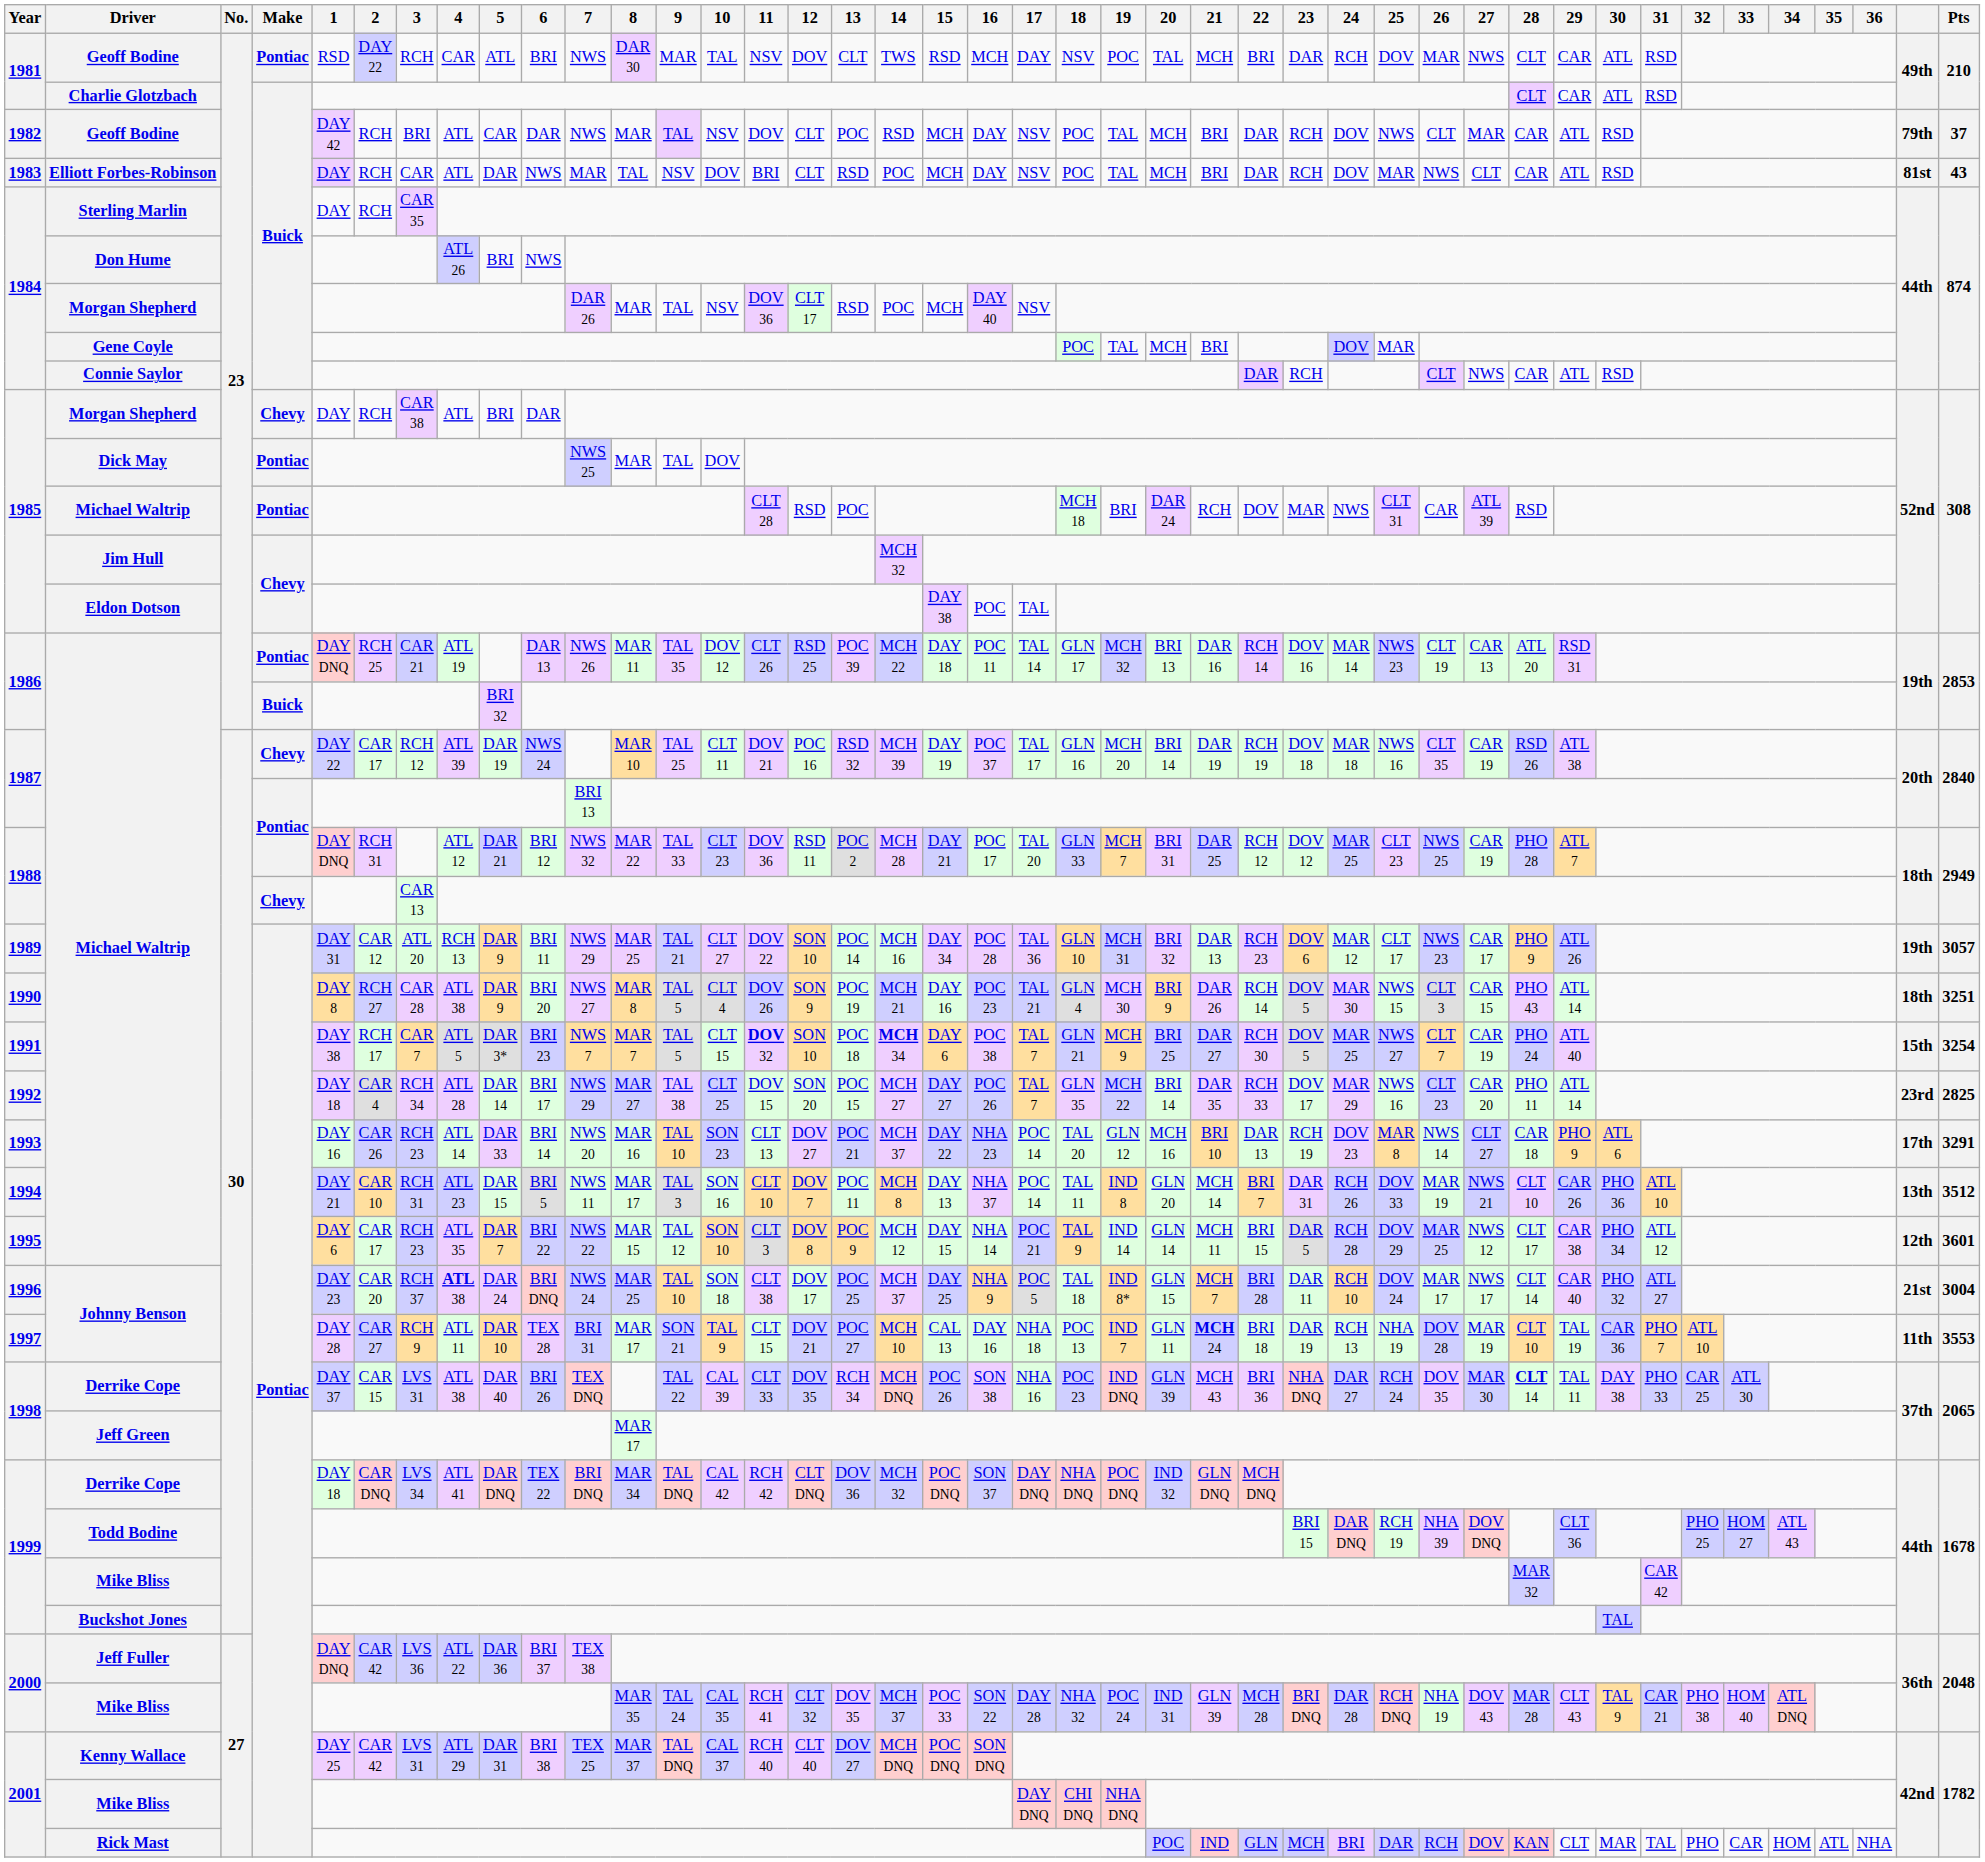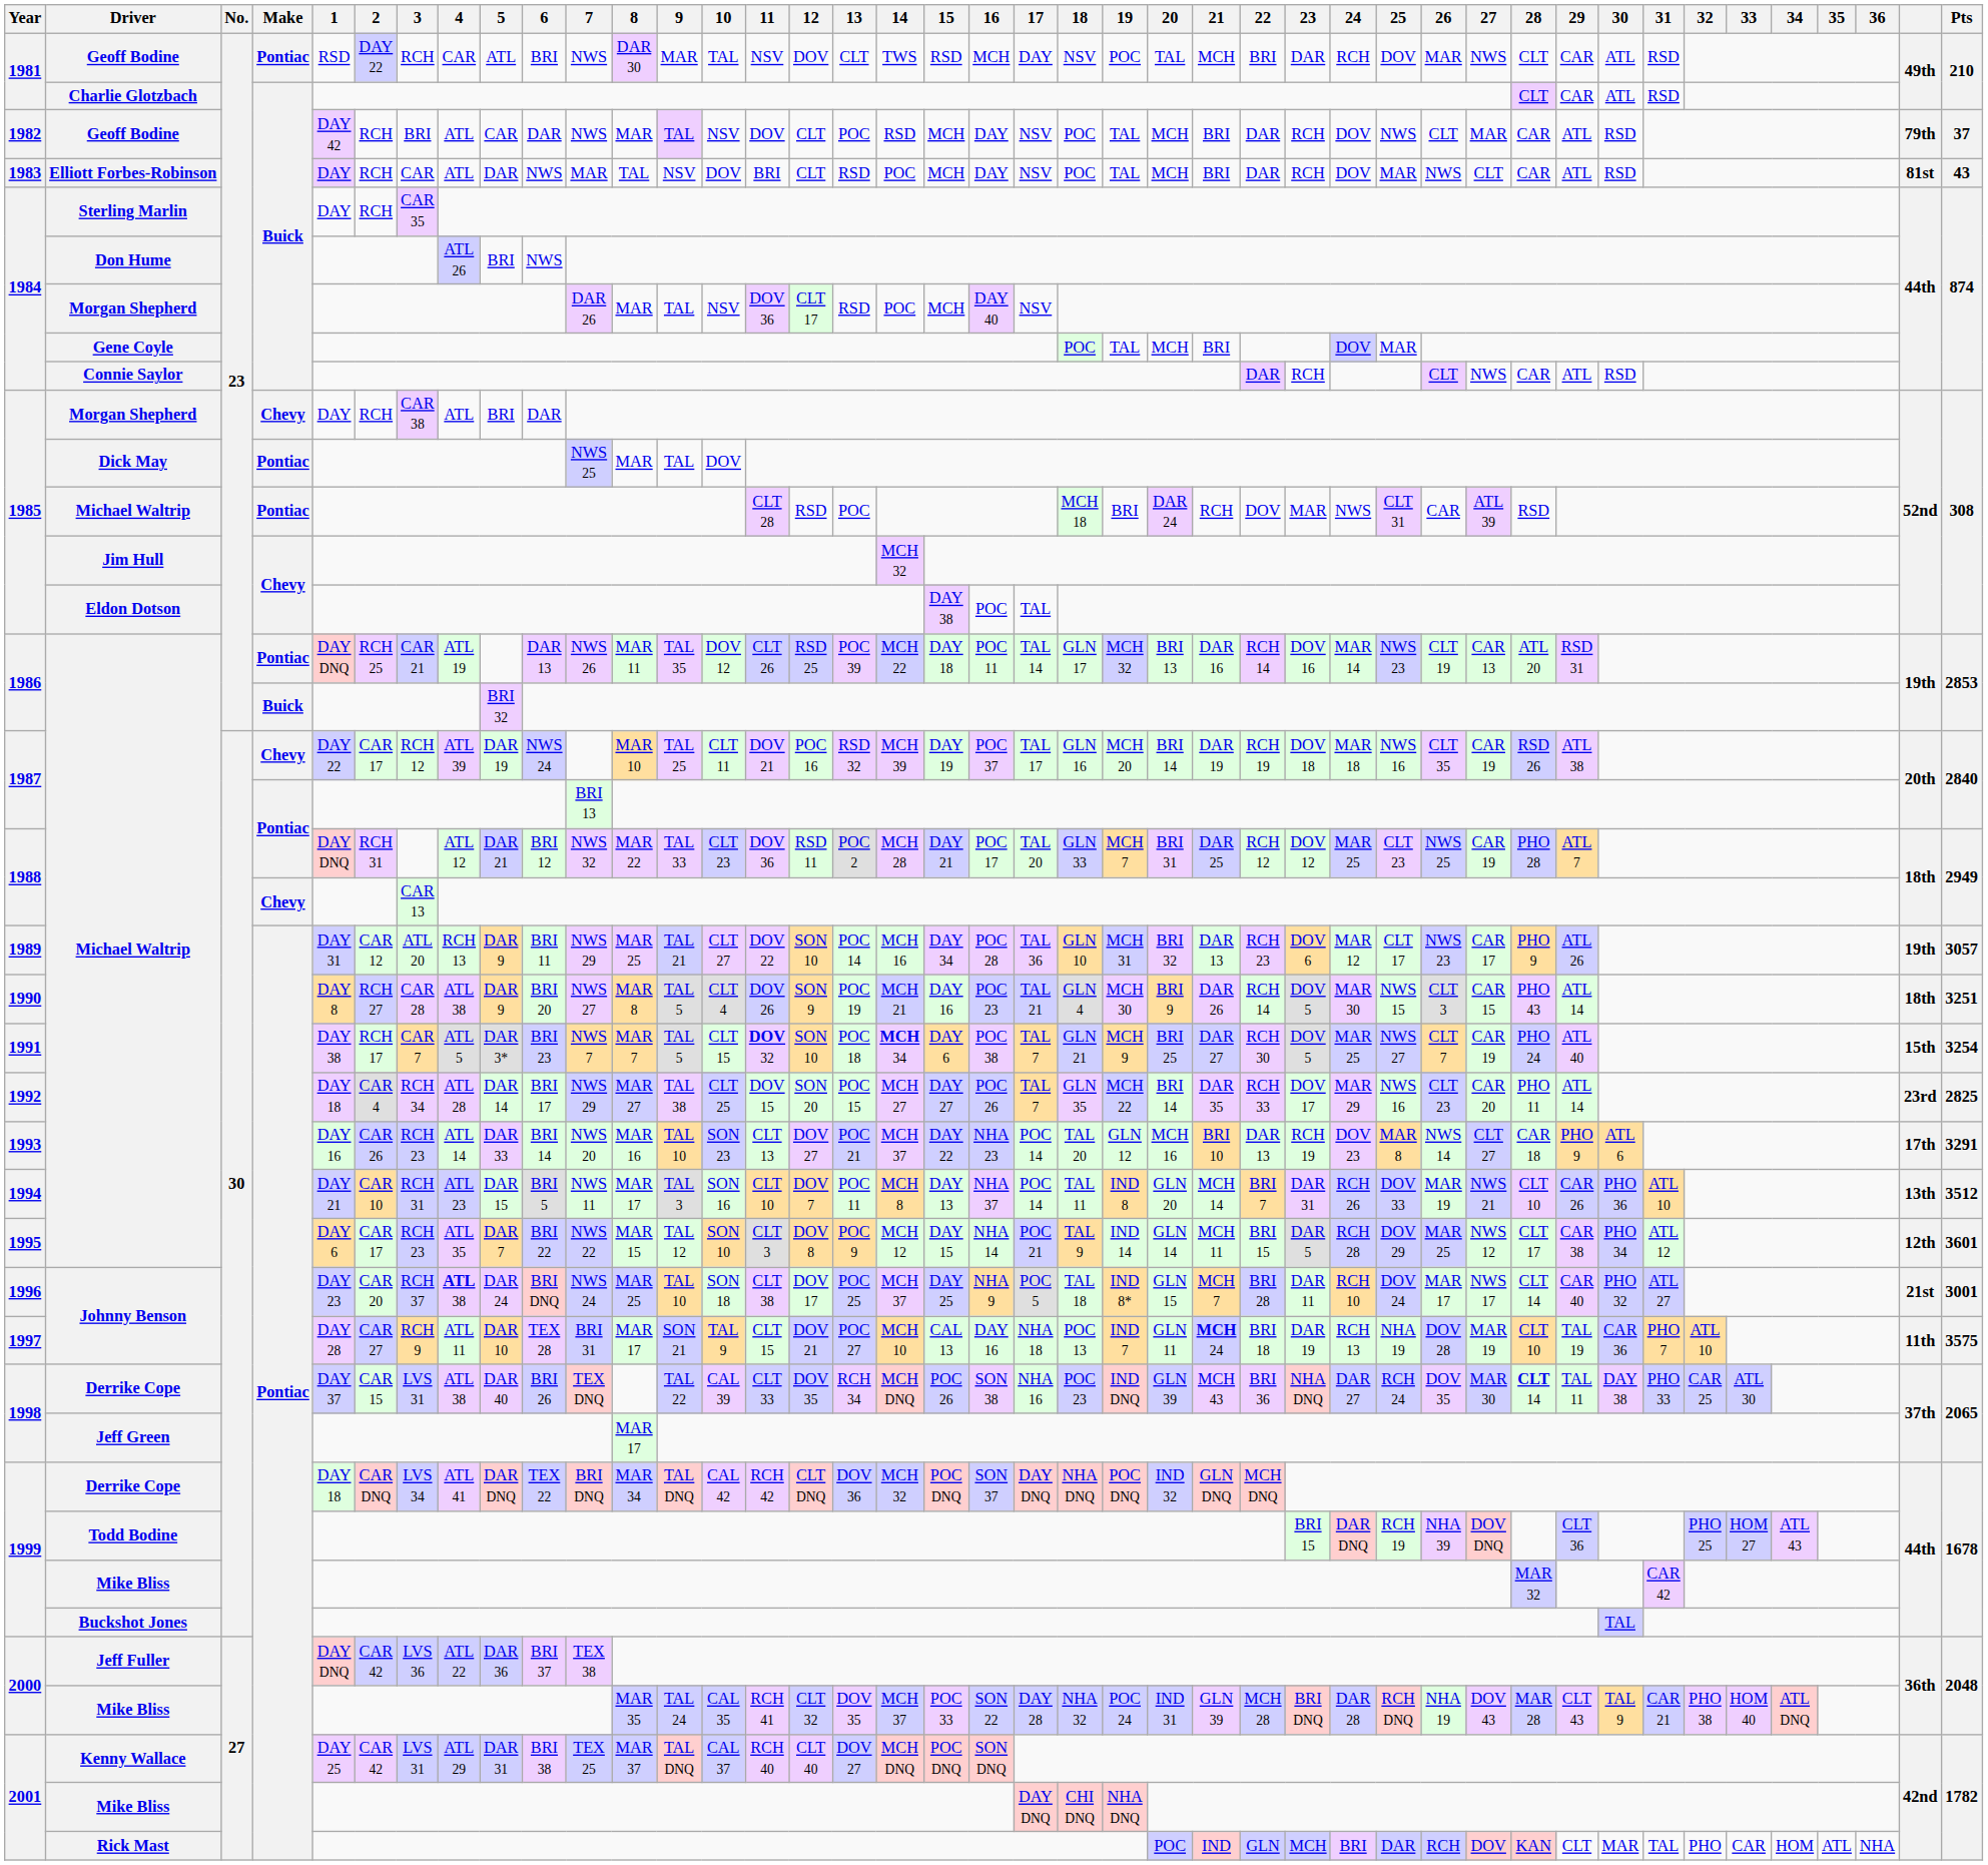1996 | Pts: 3004 -> 3001
1997 | Pts: 3553 -> 3575
